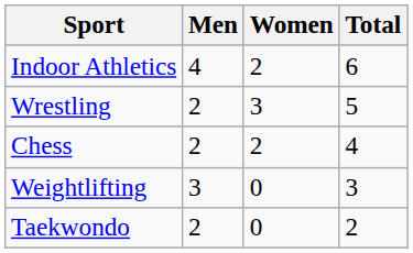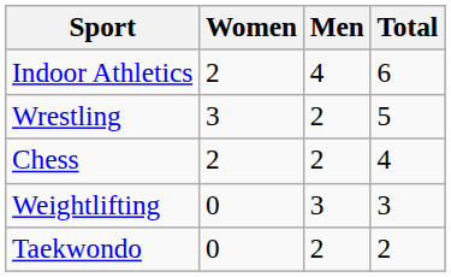columns swapped: Men <-> Women
